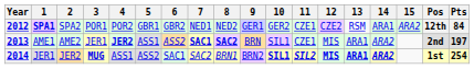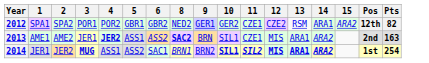- column: 7 | NED1 | SAC1 | SAC2
2012 | 1: bold -> normal
2012 | Pts: 84 -> 82
2013 | Pts: 197 -> 163
